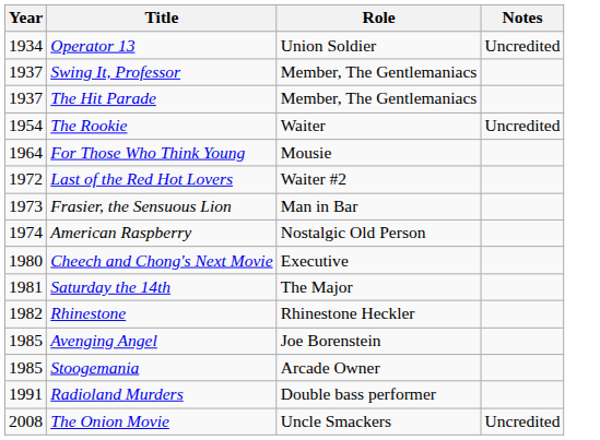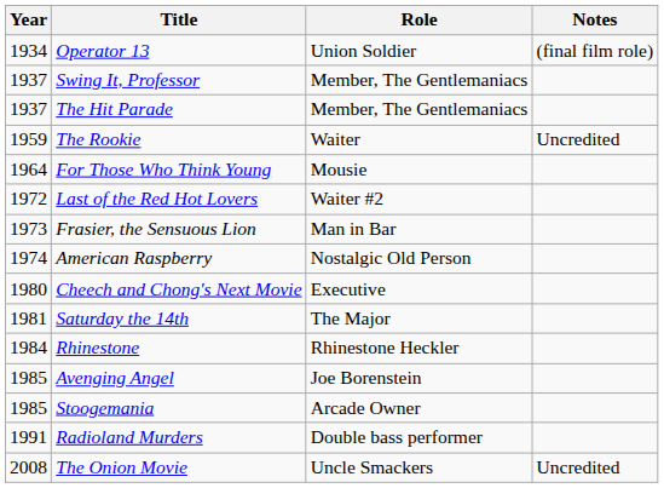Operator 13 | Notes: Uncredited -> (final film role)
The Rookie | Year: 1954 -> 1959
Rhinestone | Year: 1982 -> 1984
